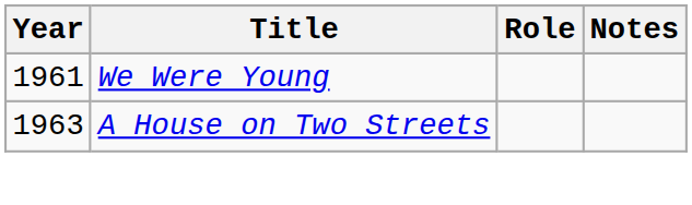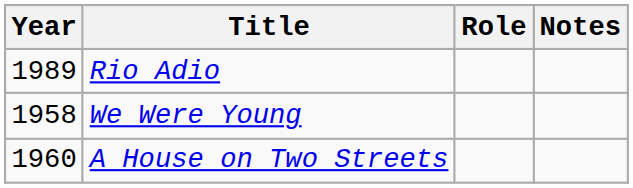+ row: 1989 | Rio Adio
We Were Young | Year: 1961 -> 1958
A House on Two Streets | Year: 1963 -> 1960
